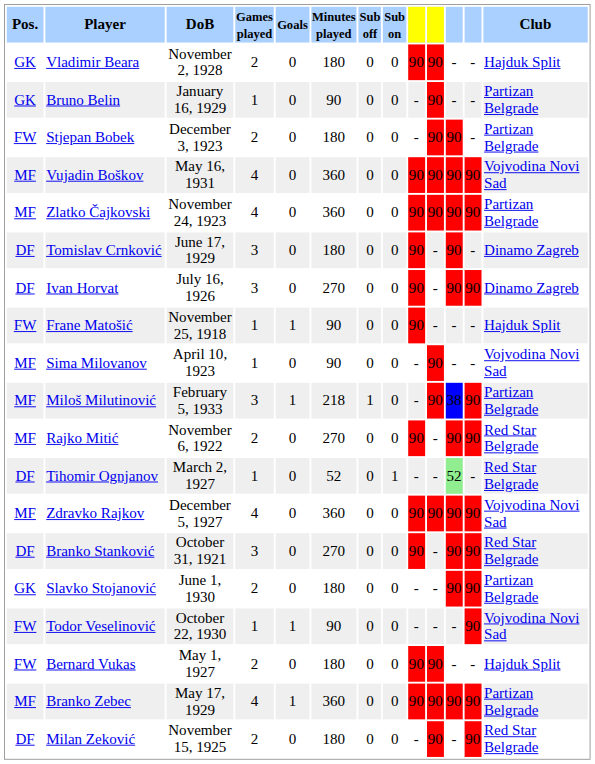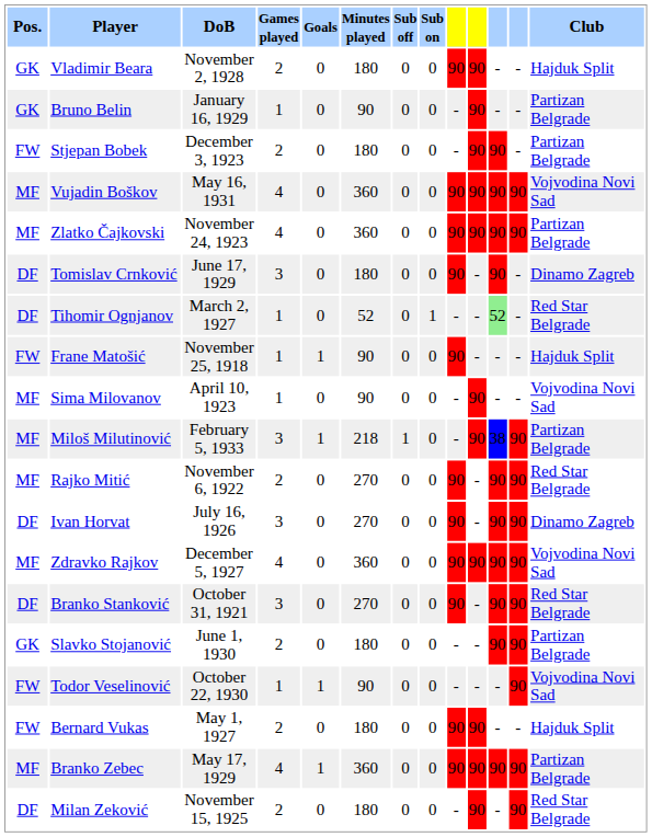rows swapped: Ivan Horvat <-> Tihomir Ognjanov
